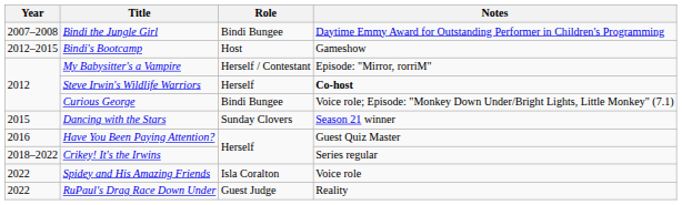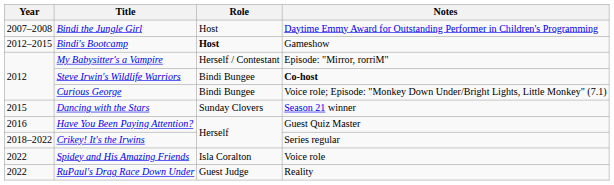Bindi the Jungle Girl | Role: Bindi Bungee -> Host
Bindi's Bootcamp | Role: normal -> bold
Steve Irwin's Wildlife Warriors | Role: Herself -> Bindi Bungee
